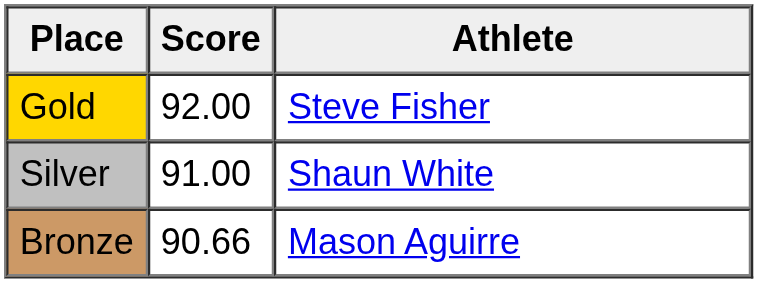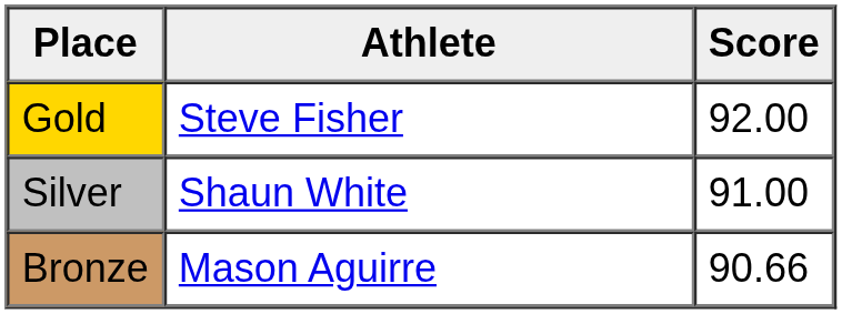columns swapped: Athlete <-> Score
